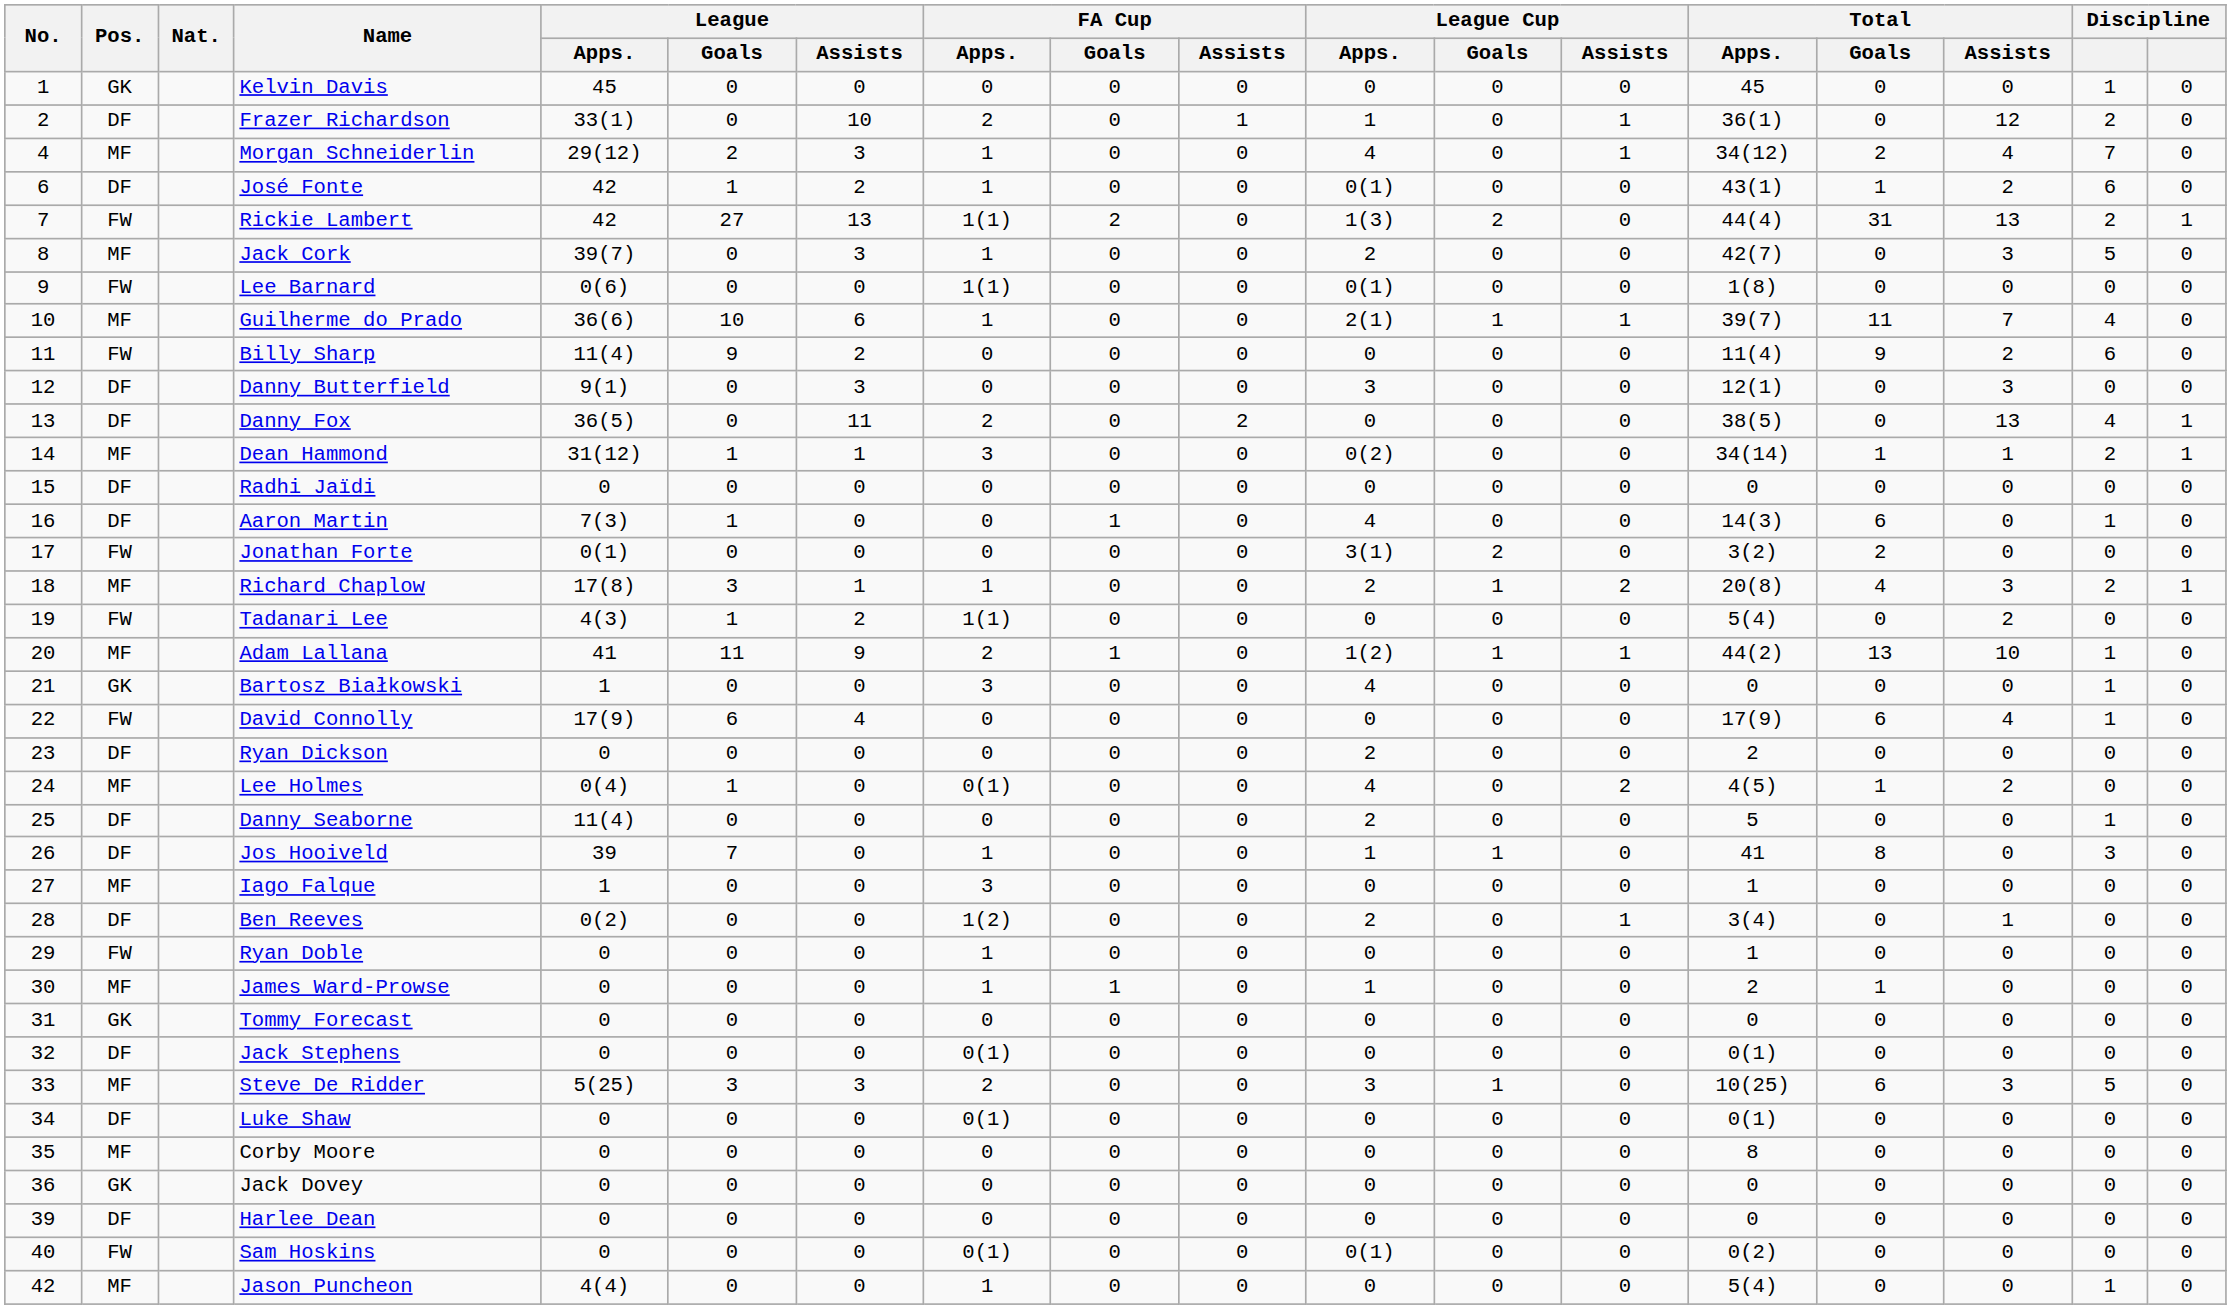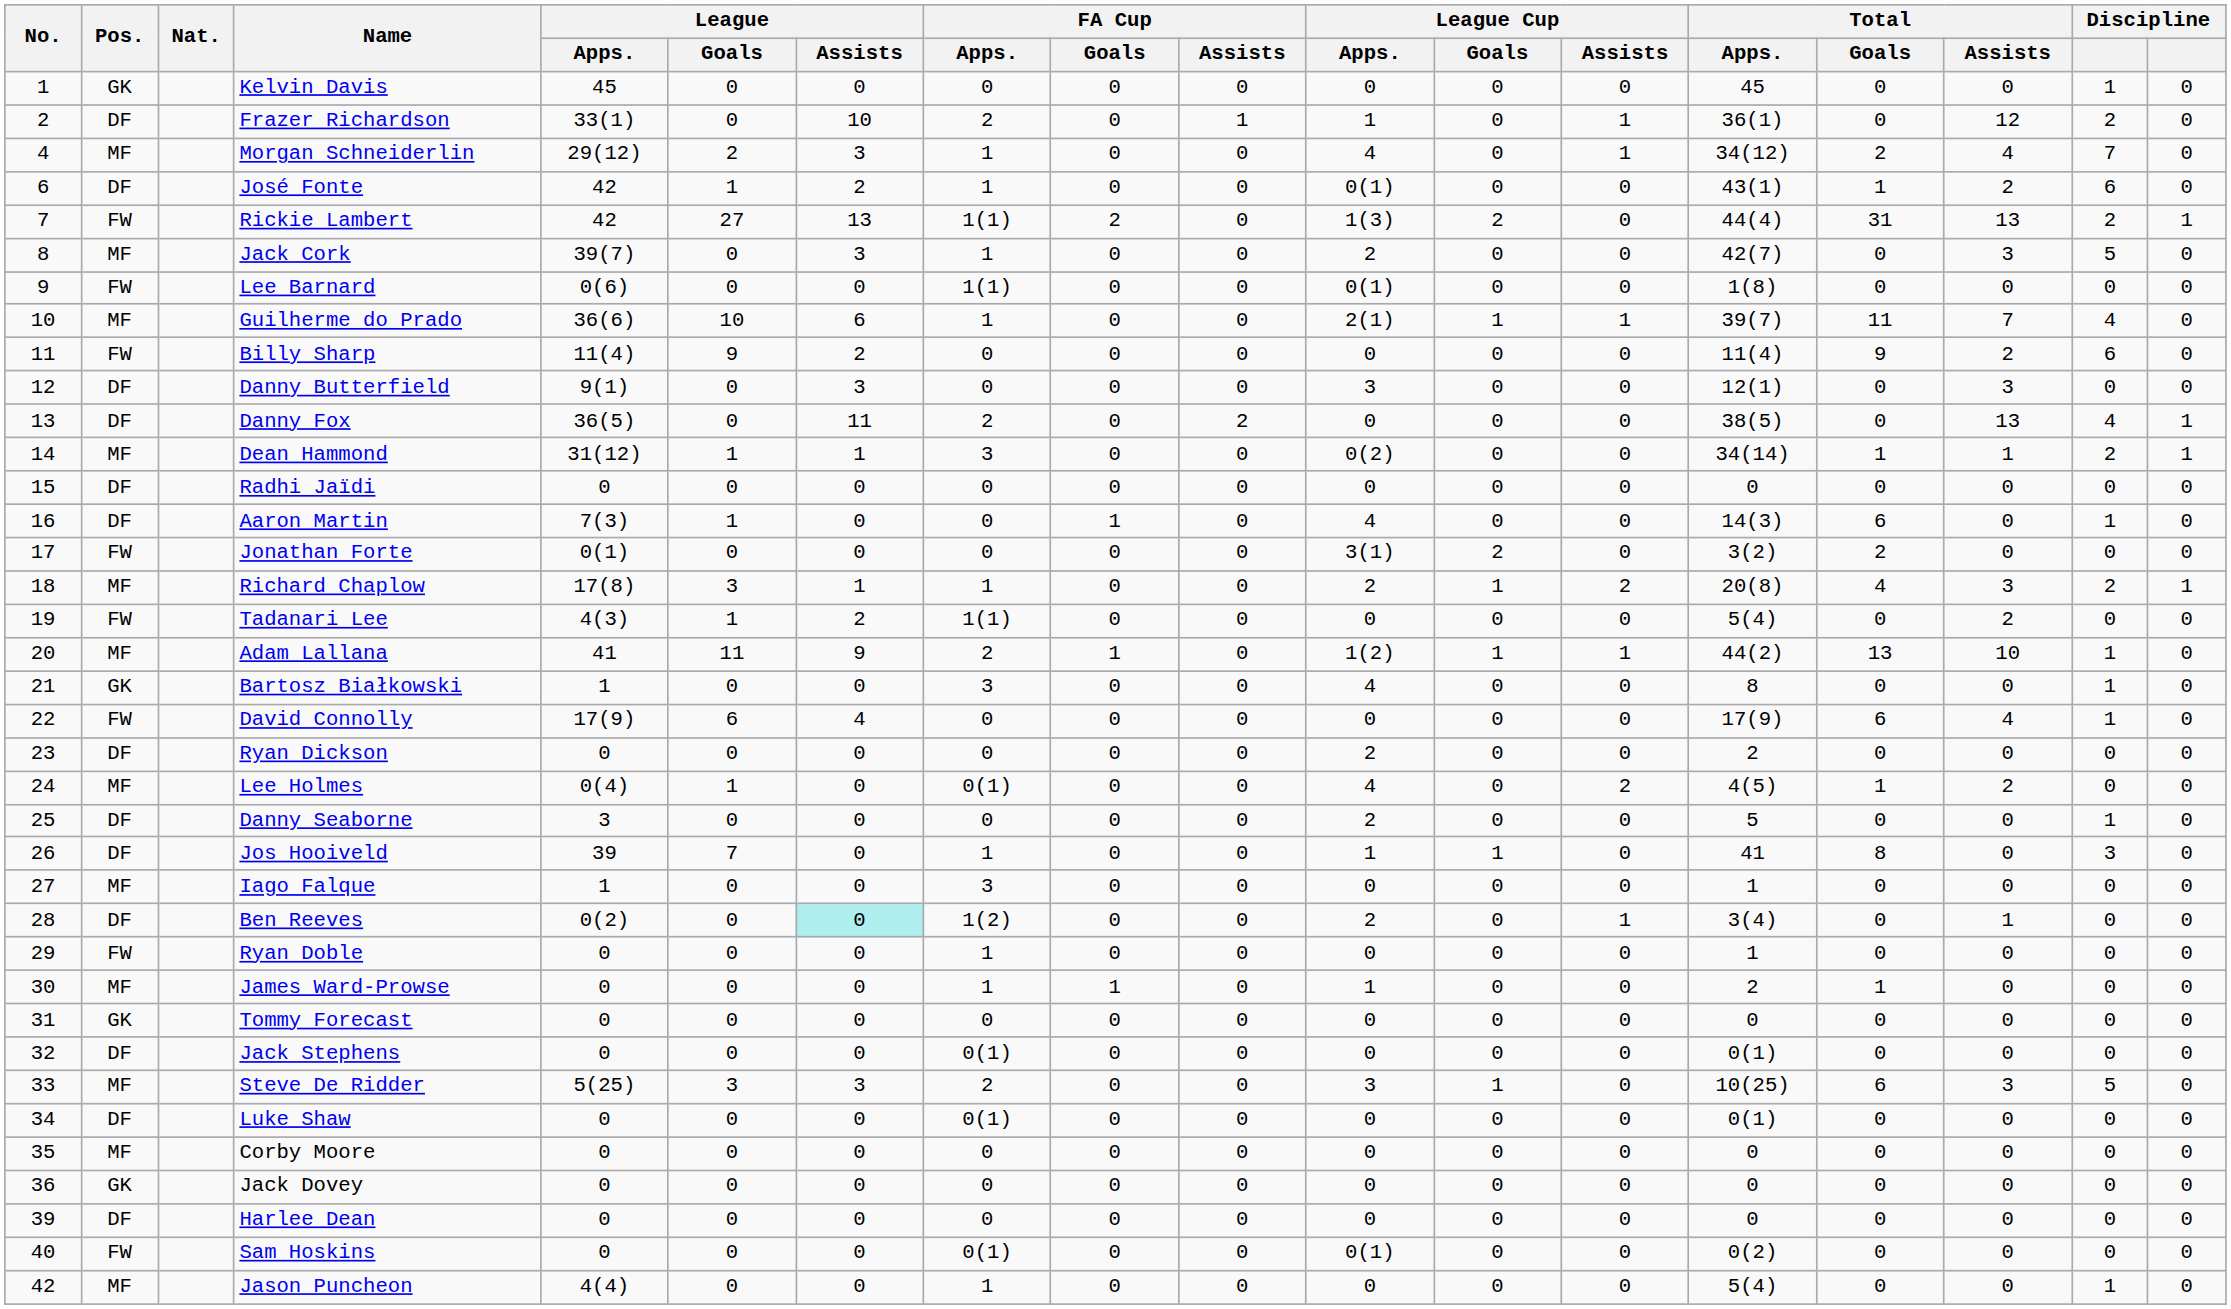Bartosz Białkowski | Total / Apps.: 0 -> 8
Danny Seaborne | League / Apps.: 11(4) -> 3
Ben Reeves | League / Assists: no background -> paleturquoise background
Corby Moore | Total / Apps.: 8 -> 0
